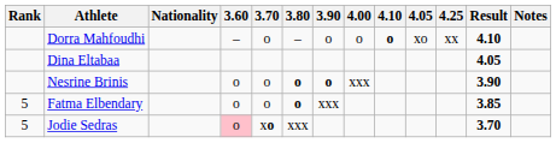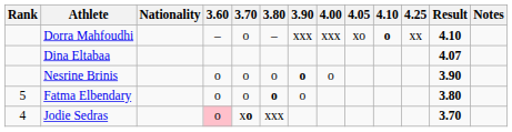columns swapped: 4.05 <-> 4.10
Dorra Mahfoudhi | 3.90: o -> xxx
Dorra Mahfoudhi | 4.00: o -> xxx
Dina Eltabaa | Result: 4.05 -> 4.07
Nesrine Brinis | 3.80: bold -> normal
Nesrine Brinis | 4.00: xxx -> o
Fatma Elbendary | 3.90: xxx -> o
Fatma Elbendary | Result: 3.85 -> 3.80
Jodie Sedras | Rank: 5 -> 4
